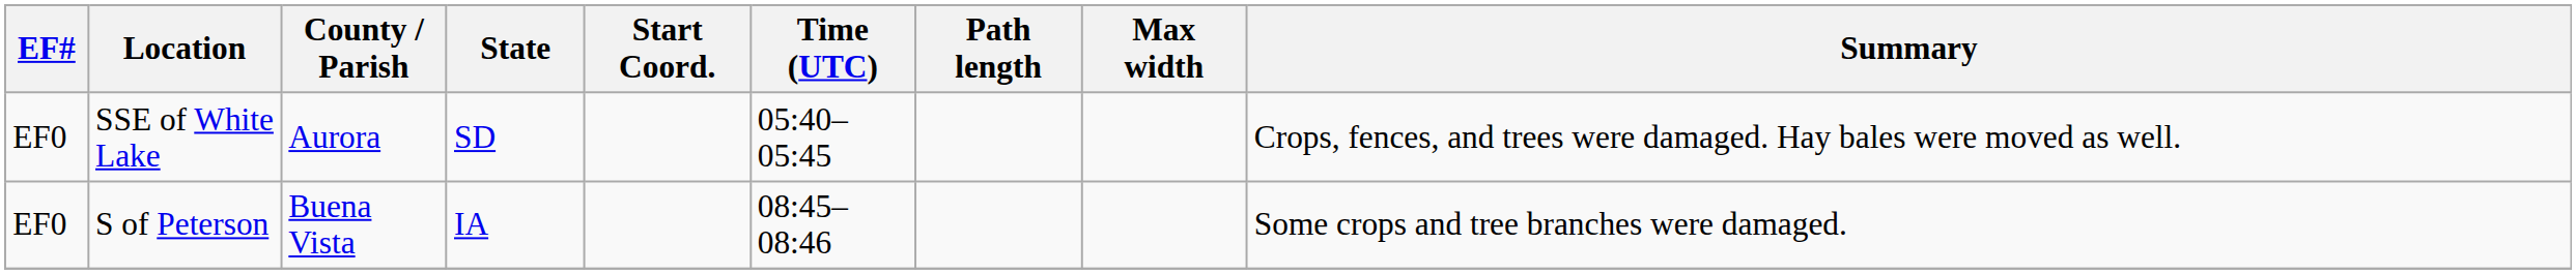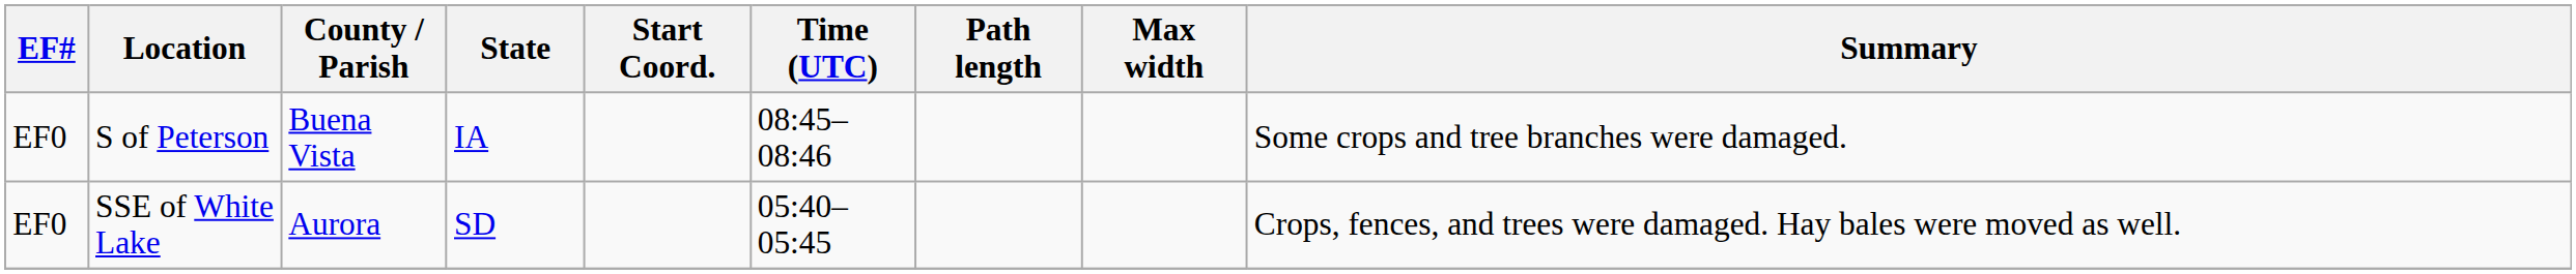rows swapped: SSE of White Lake <-> S of Peterson
